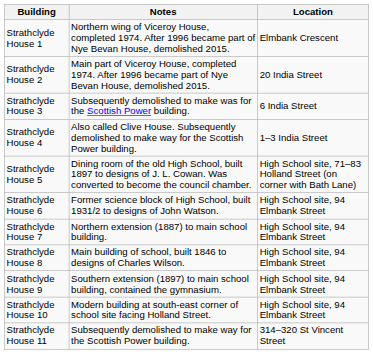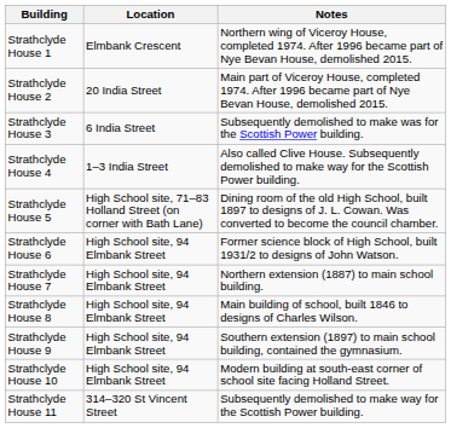columns swapped: Location <-> Notes
